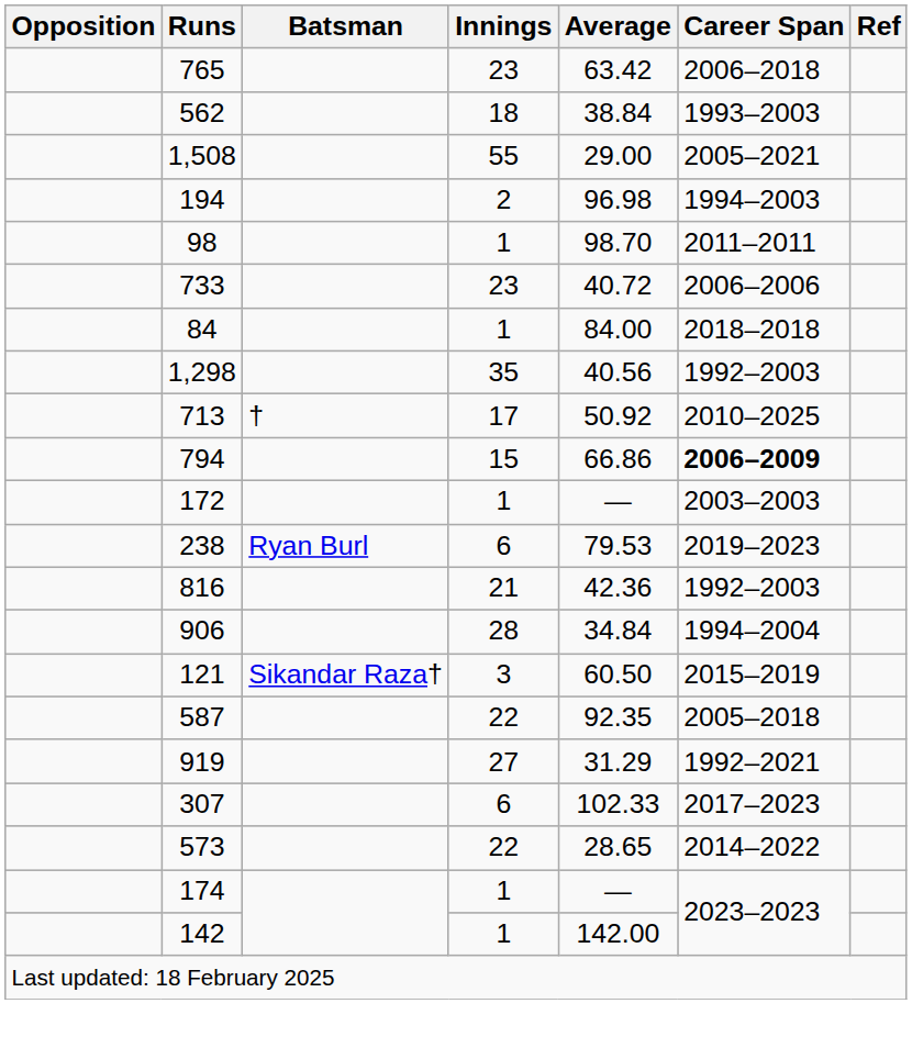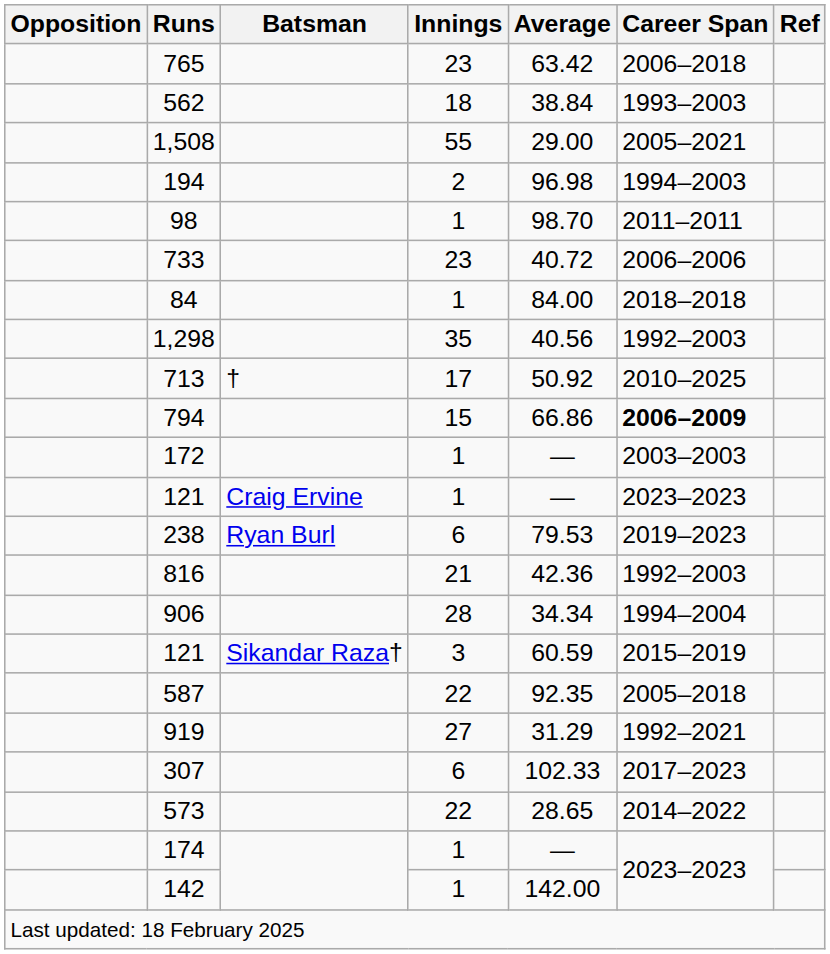+ row: 121 | Craig Ervine | 1 | — | 2023–2023
906 | Average: 34.84 -> 34.34
121 / 3 | Average: 60.50 -> 60.59
